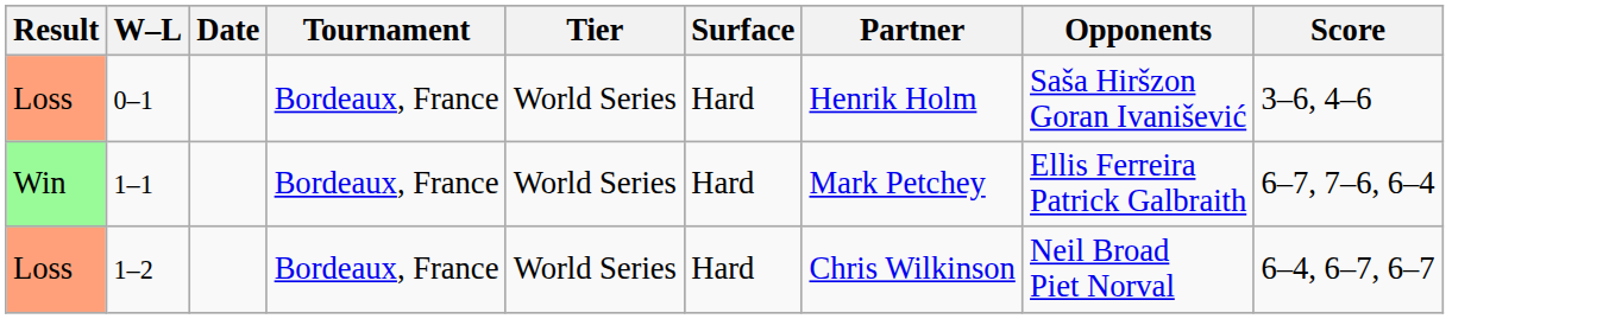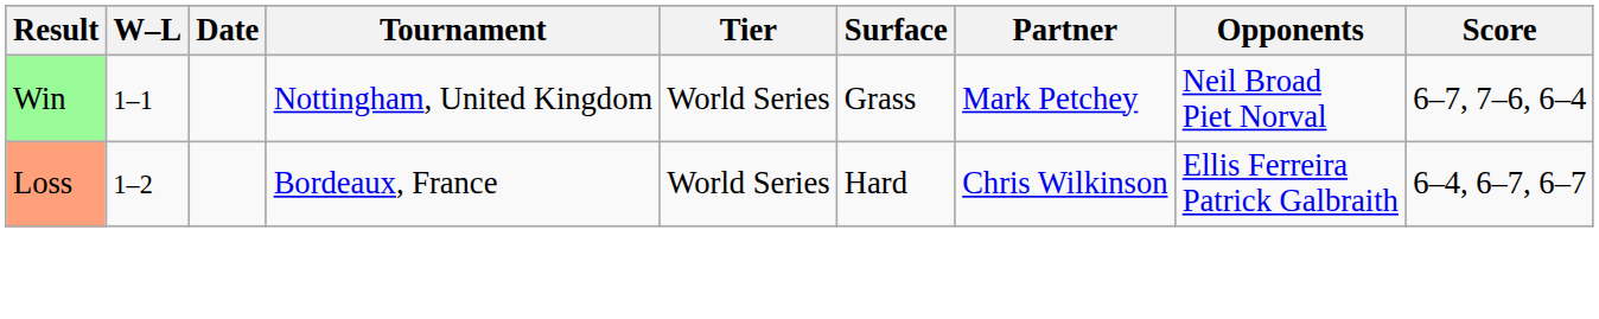- row: Loss | 0–1 | Bordeaux, France | World Series | Hard | Henrik Holm | Saša Hiršzon Goran Ivanišević | 3–6, 4–6
1–1 | Tournament: Bordeaux, France -> Nottingham, United Kingdom
1–1 | Surface: Hard -> Grass
1–1 | Opponents: Ellis Ferreira Patrick Galbraith -> Neil Broad Piet Norval
1–2 | Opponents: Neil Broad Piet Norval -> Ellis Ferreira Patrick Galbraith
